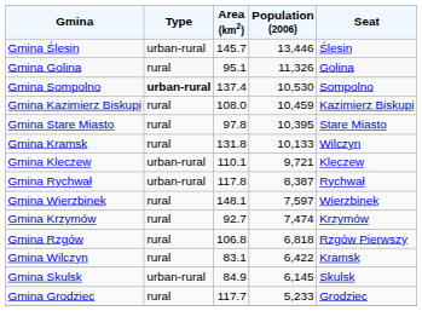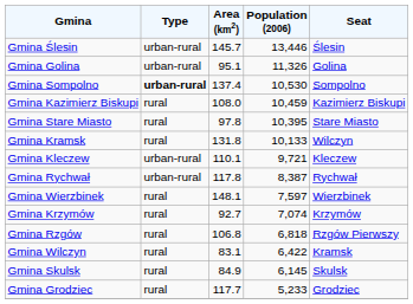Gmina Golina | Type: rural -> urban-rural
Gmina Krzymów | Population (2006): 7,474 -> 7,074
Gmina Skulsk | Type: urban-rural -> rural
